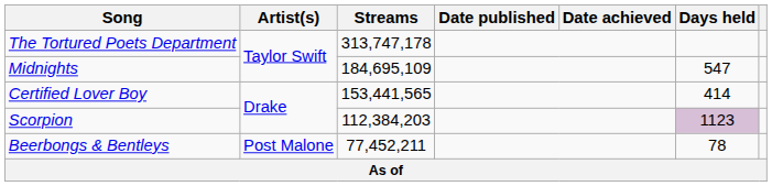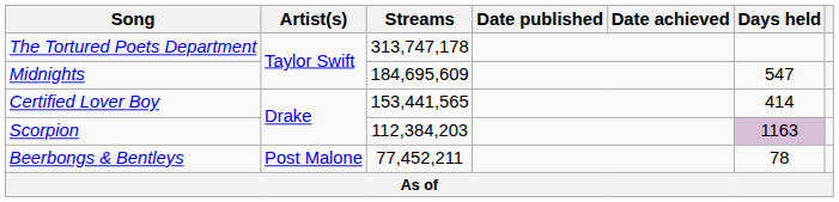Midnights | Streams: 184,695,109 -> 184,695,609
Scorpion | Days held: 1123 -> 1163
